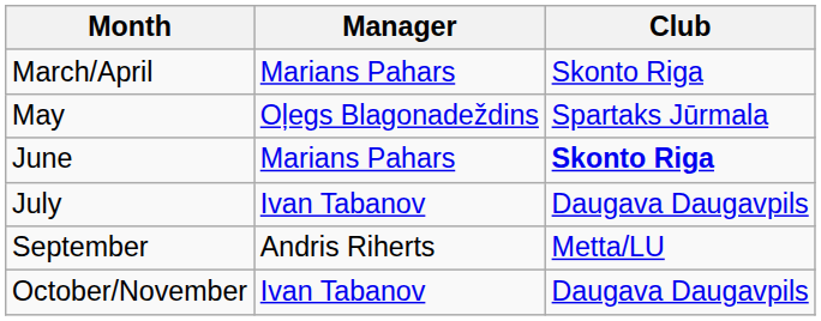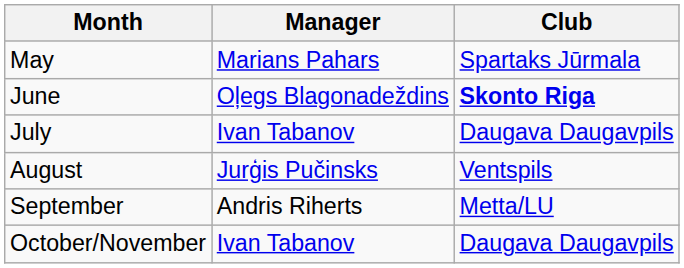- row: March/April | Marians Pahars | Skonto Riga
May | Manager: Oļegs Blagonadeždins -> Marians Pahars
June | Manager: Marians Pahars -> Oļegs Blagonadeždins
+ row: August | Jurģis Pučinsks | Ventspils
